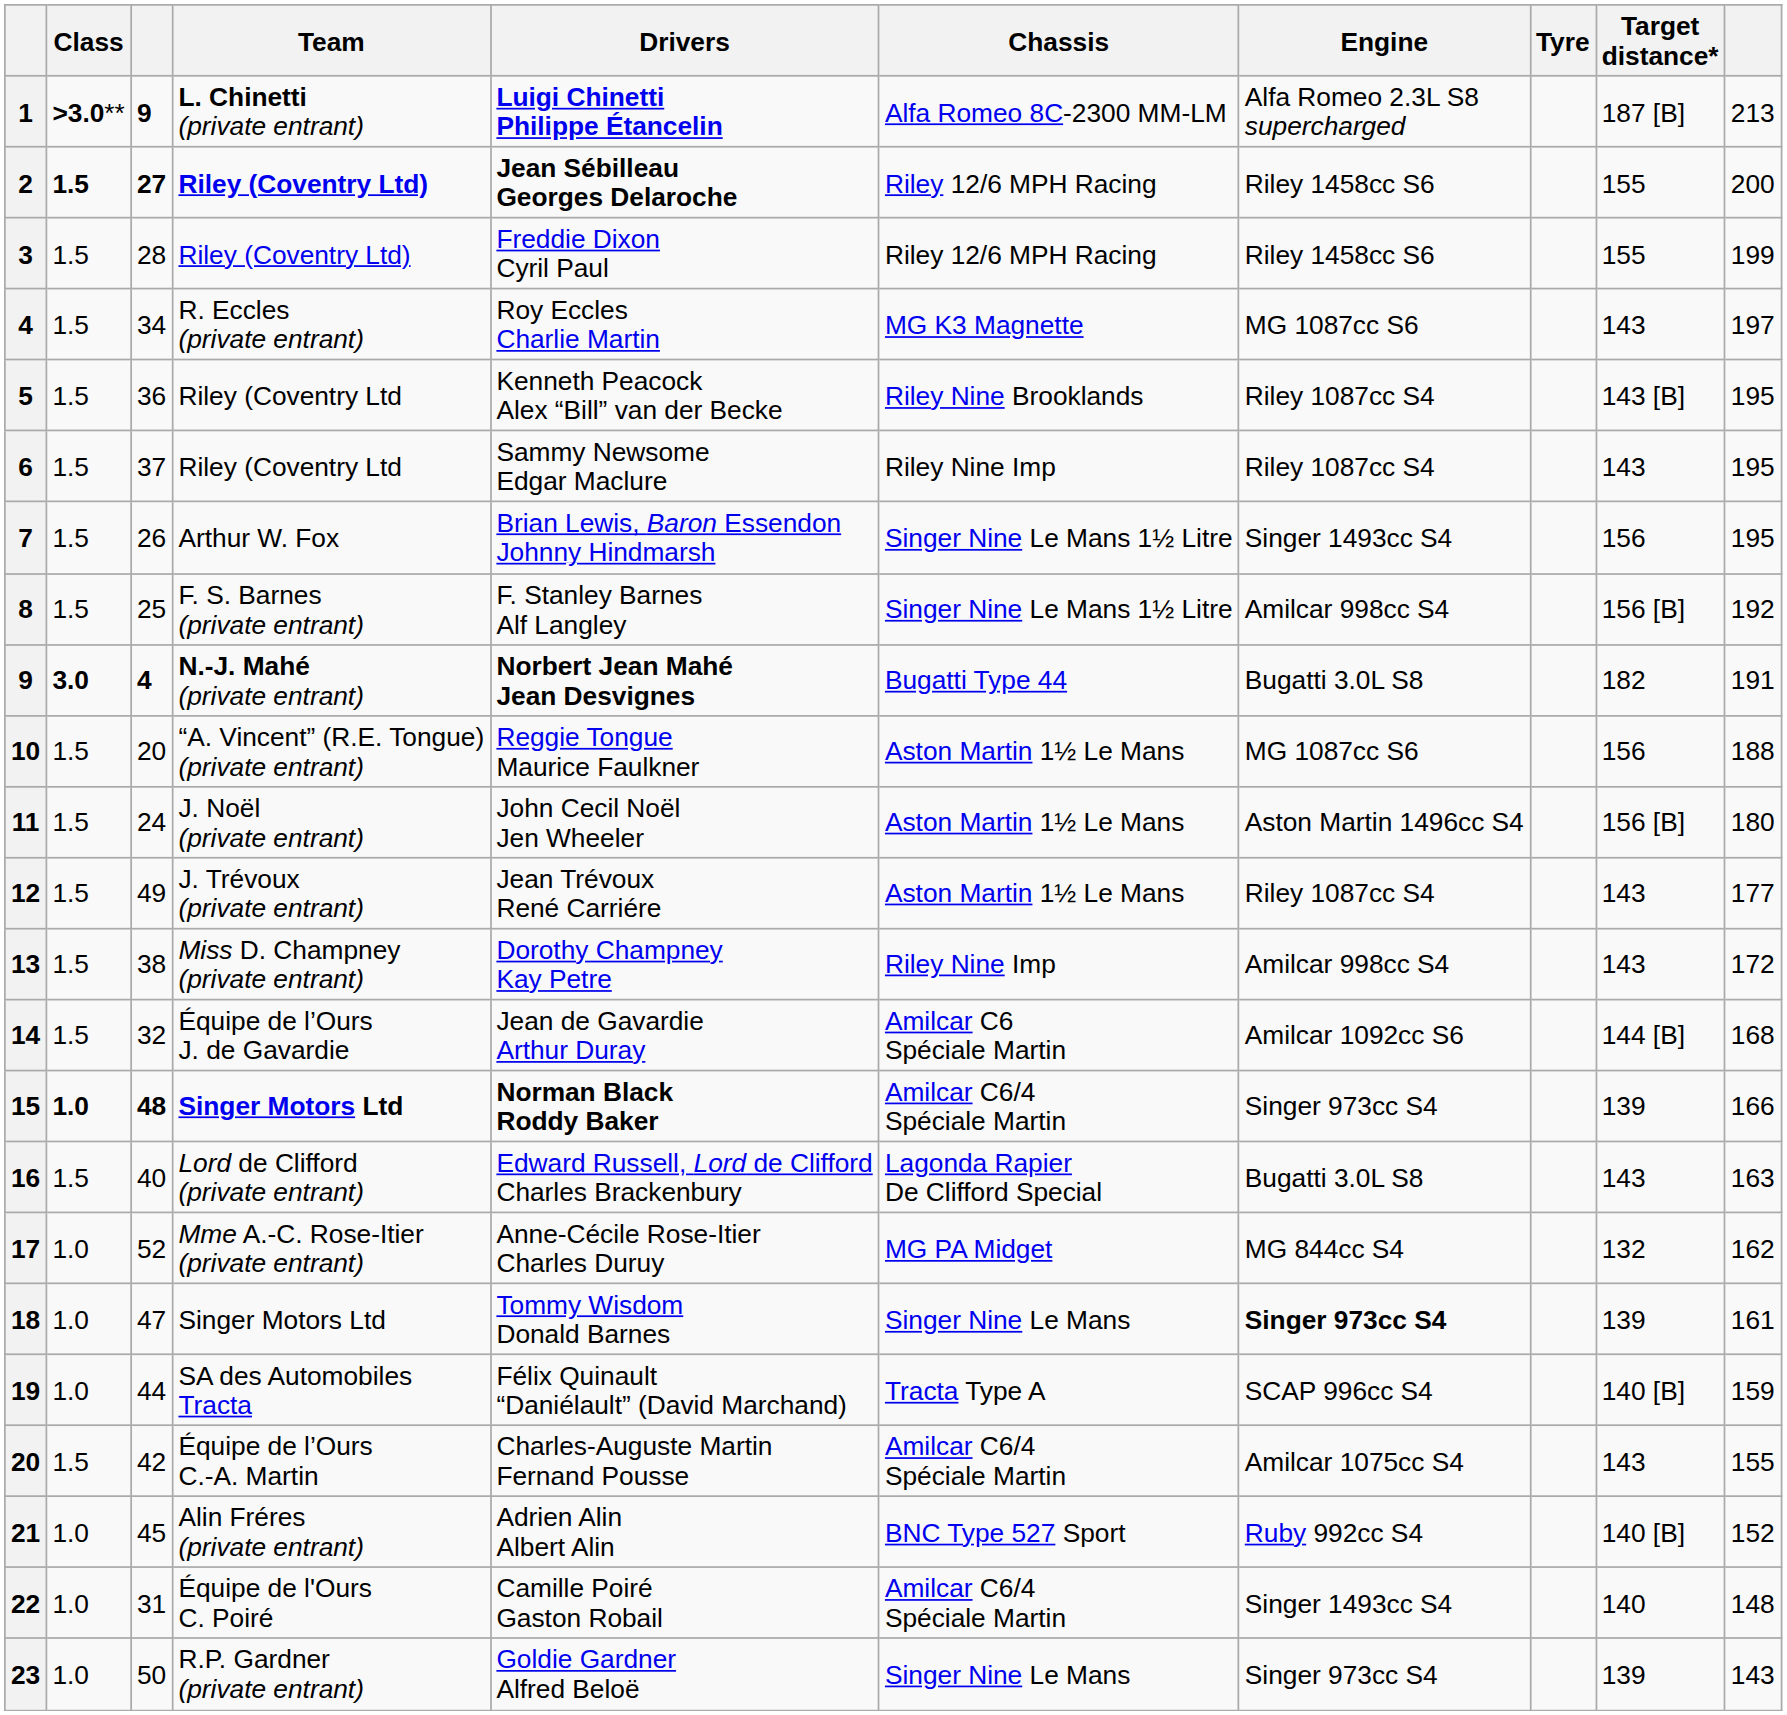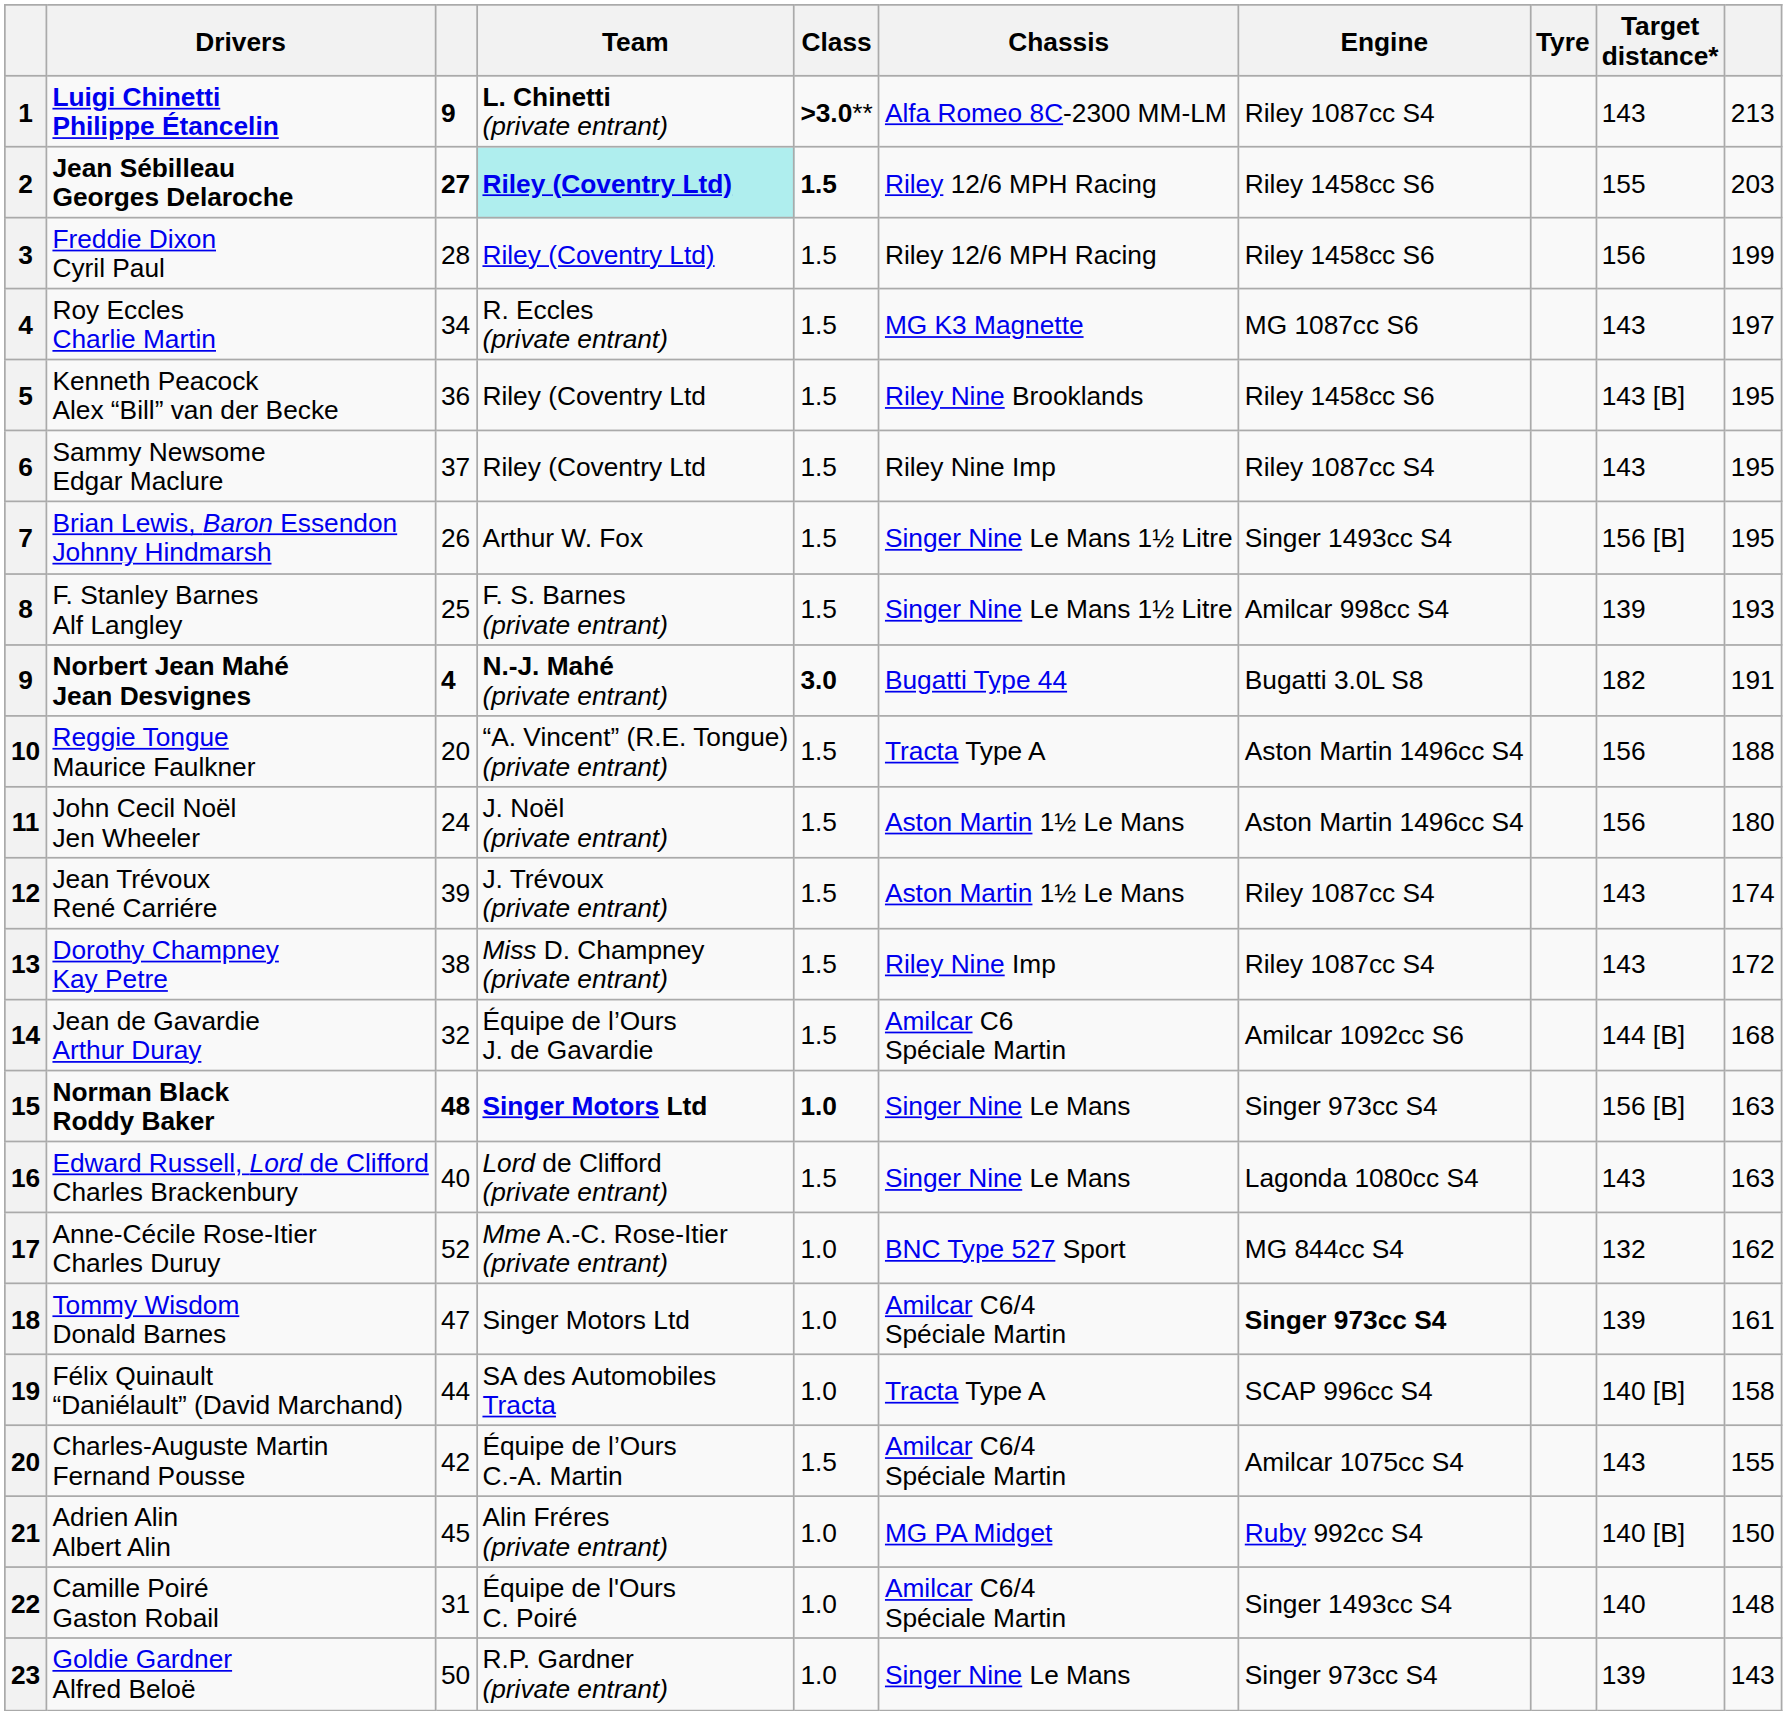columns swapped: Class <-> Drivers
1 | Engine: Alfa Romeo 2.3L S8 supercharged -> Riley 1087cc S4
1 | Target distance*: 187 [B] -> 143
2 | Team: no background -> paleturquoise background
2 | column 10: 200 -> 203
3 | Target distance*: 155 -> 156
5 | Engine: Riley 1087cc S4 -> Riley 1458cc S6
7 | Target distance*: 156 -> 156 [B]
8 | Target distance*: 156 [B] -> 139
8 | column 10: 192 -> 193
10 | Chassis: Aston Martin 1½ Le Mans -> Tracta Type A
10 | Engine: MG 1087cc S6 -> Aston Martin 1496cc S4
11 | Target distance*: 156 [B] -> 156
12 | column 3: 49 -> 39
12 | column 10: 177 -> 174
13 | Engine: Amilcar 998cc S4 -> Riley 1087cc S4
15 | Chassis: Amilcar C6/4 Spéciale Martin -> Singer Nine Le Mans
15 | Target distance*: 139 -> 156 [B]
15 | column 10: 166 -> 163
16 | Chassis: Lagonda Rapier De Clifford Special -> Singer Nine Le Mans
16 | Engine: Bugatti 3.0L S8 -> Lagonda 1080cc S4
17 | Chassis: MG PA Midget -> BNC Type 527 Sport
18 | Chassis: Singer Nine Le Mans -> Amilcar C6/4 Spéciale Martin
19 | column 10: 159 -> 158
21 | Chassis: BNC Type 527 Sport -> MG PA Midget
21 | column 10: 152 -> 150
